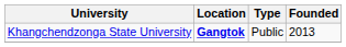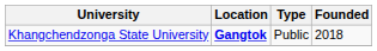Khangchendzonga State University | Founded: 2013 -> 2018
